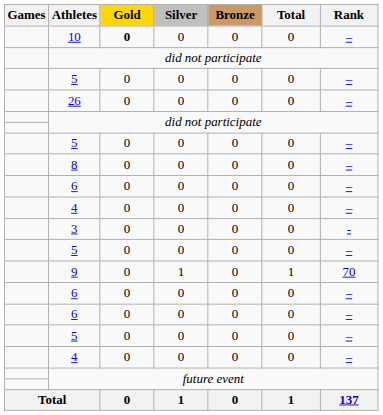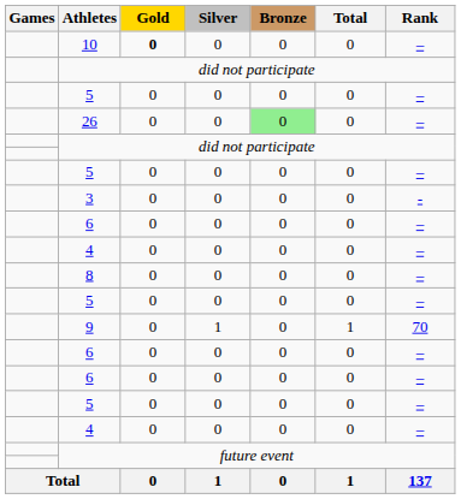26 | Bronze: no background -> lightgreen background
rows swapped: 8 <-> 3
